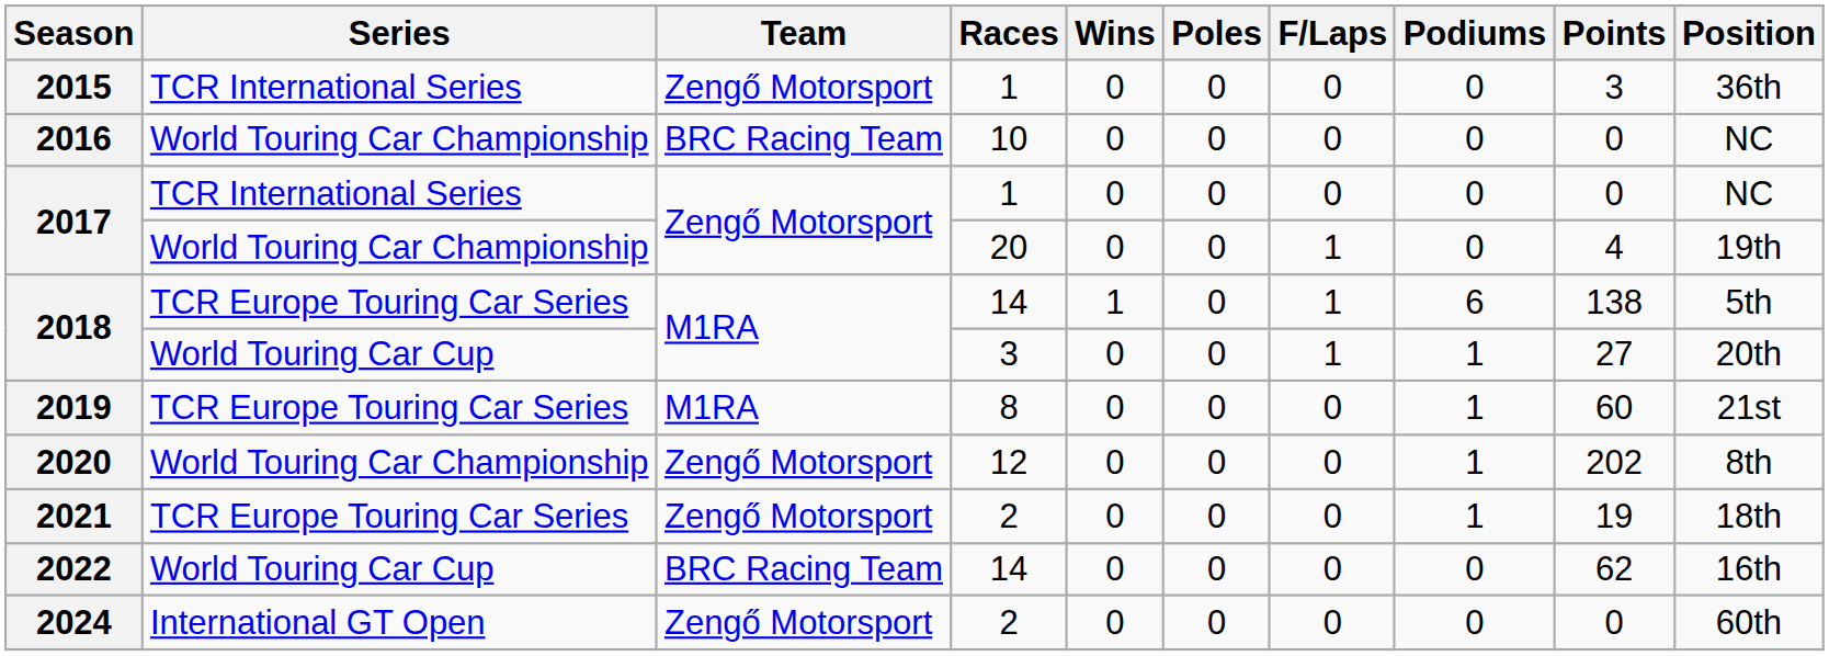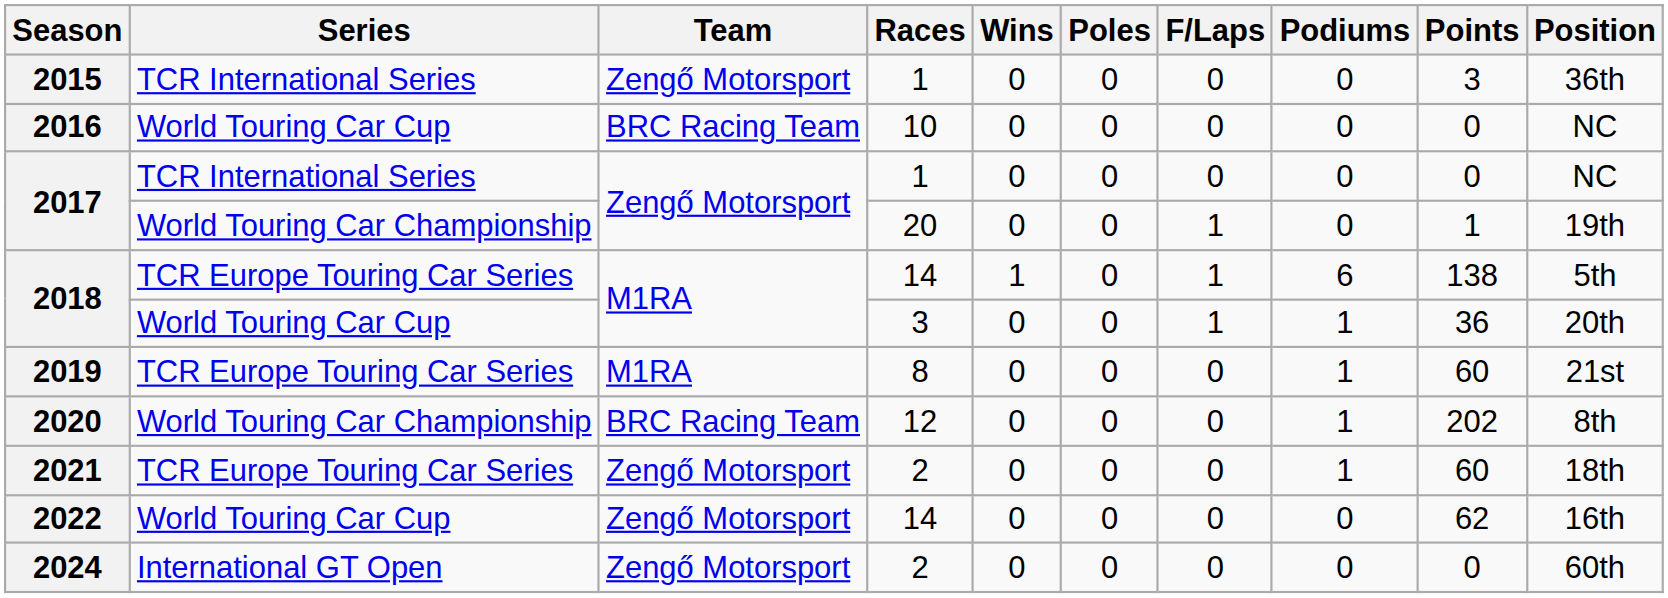2016 | Series: World Touring Car Championship -> World Touring Car Cup
2017 / 20 | Points: 4 -> 1
2018 / 3 | Points: 27 -> 36
2020 | Team: Zengő Motorsport -> BRC Racing Team
2021 | Points: 19 -> 60
2022 | Team: BRC Racing Team -> Zengő Motorsport
